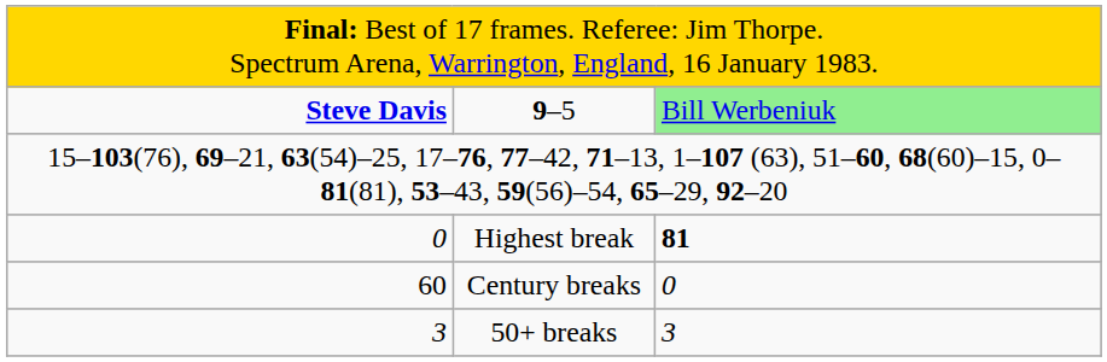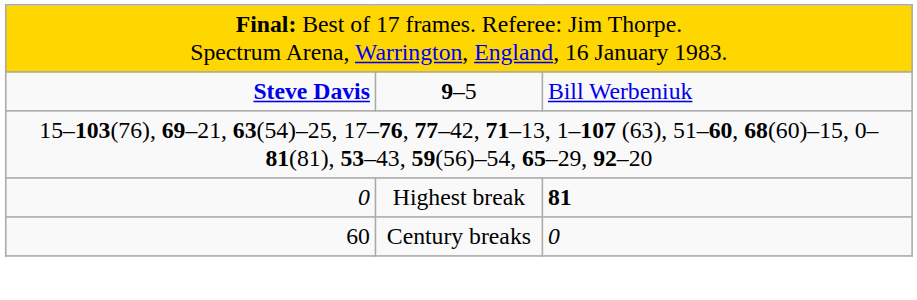9–5 | column 3: lightgreen background -> no background
- row: 3 | 50+ breaks | 3
